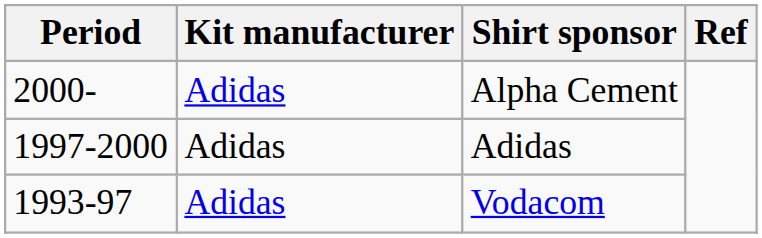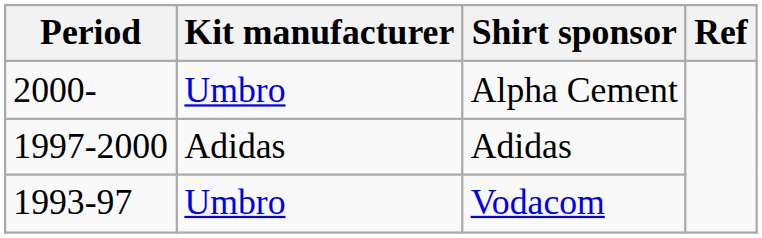Alpha Cement | Kit manufacturer: Adidas -> Umbro
Vodacom | Kit manufacturer: Adidas -> Umbro
